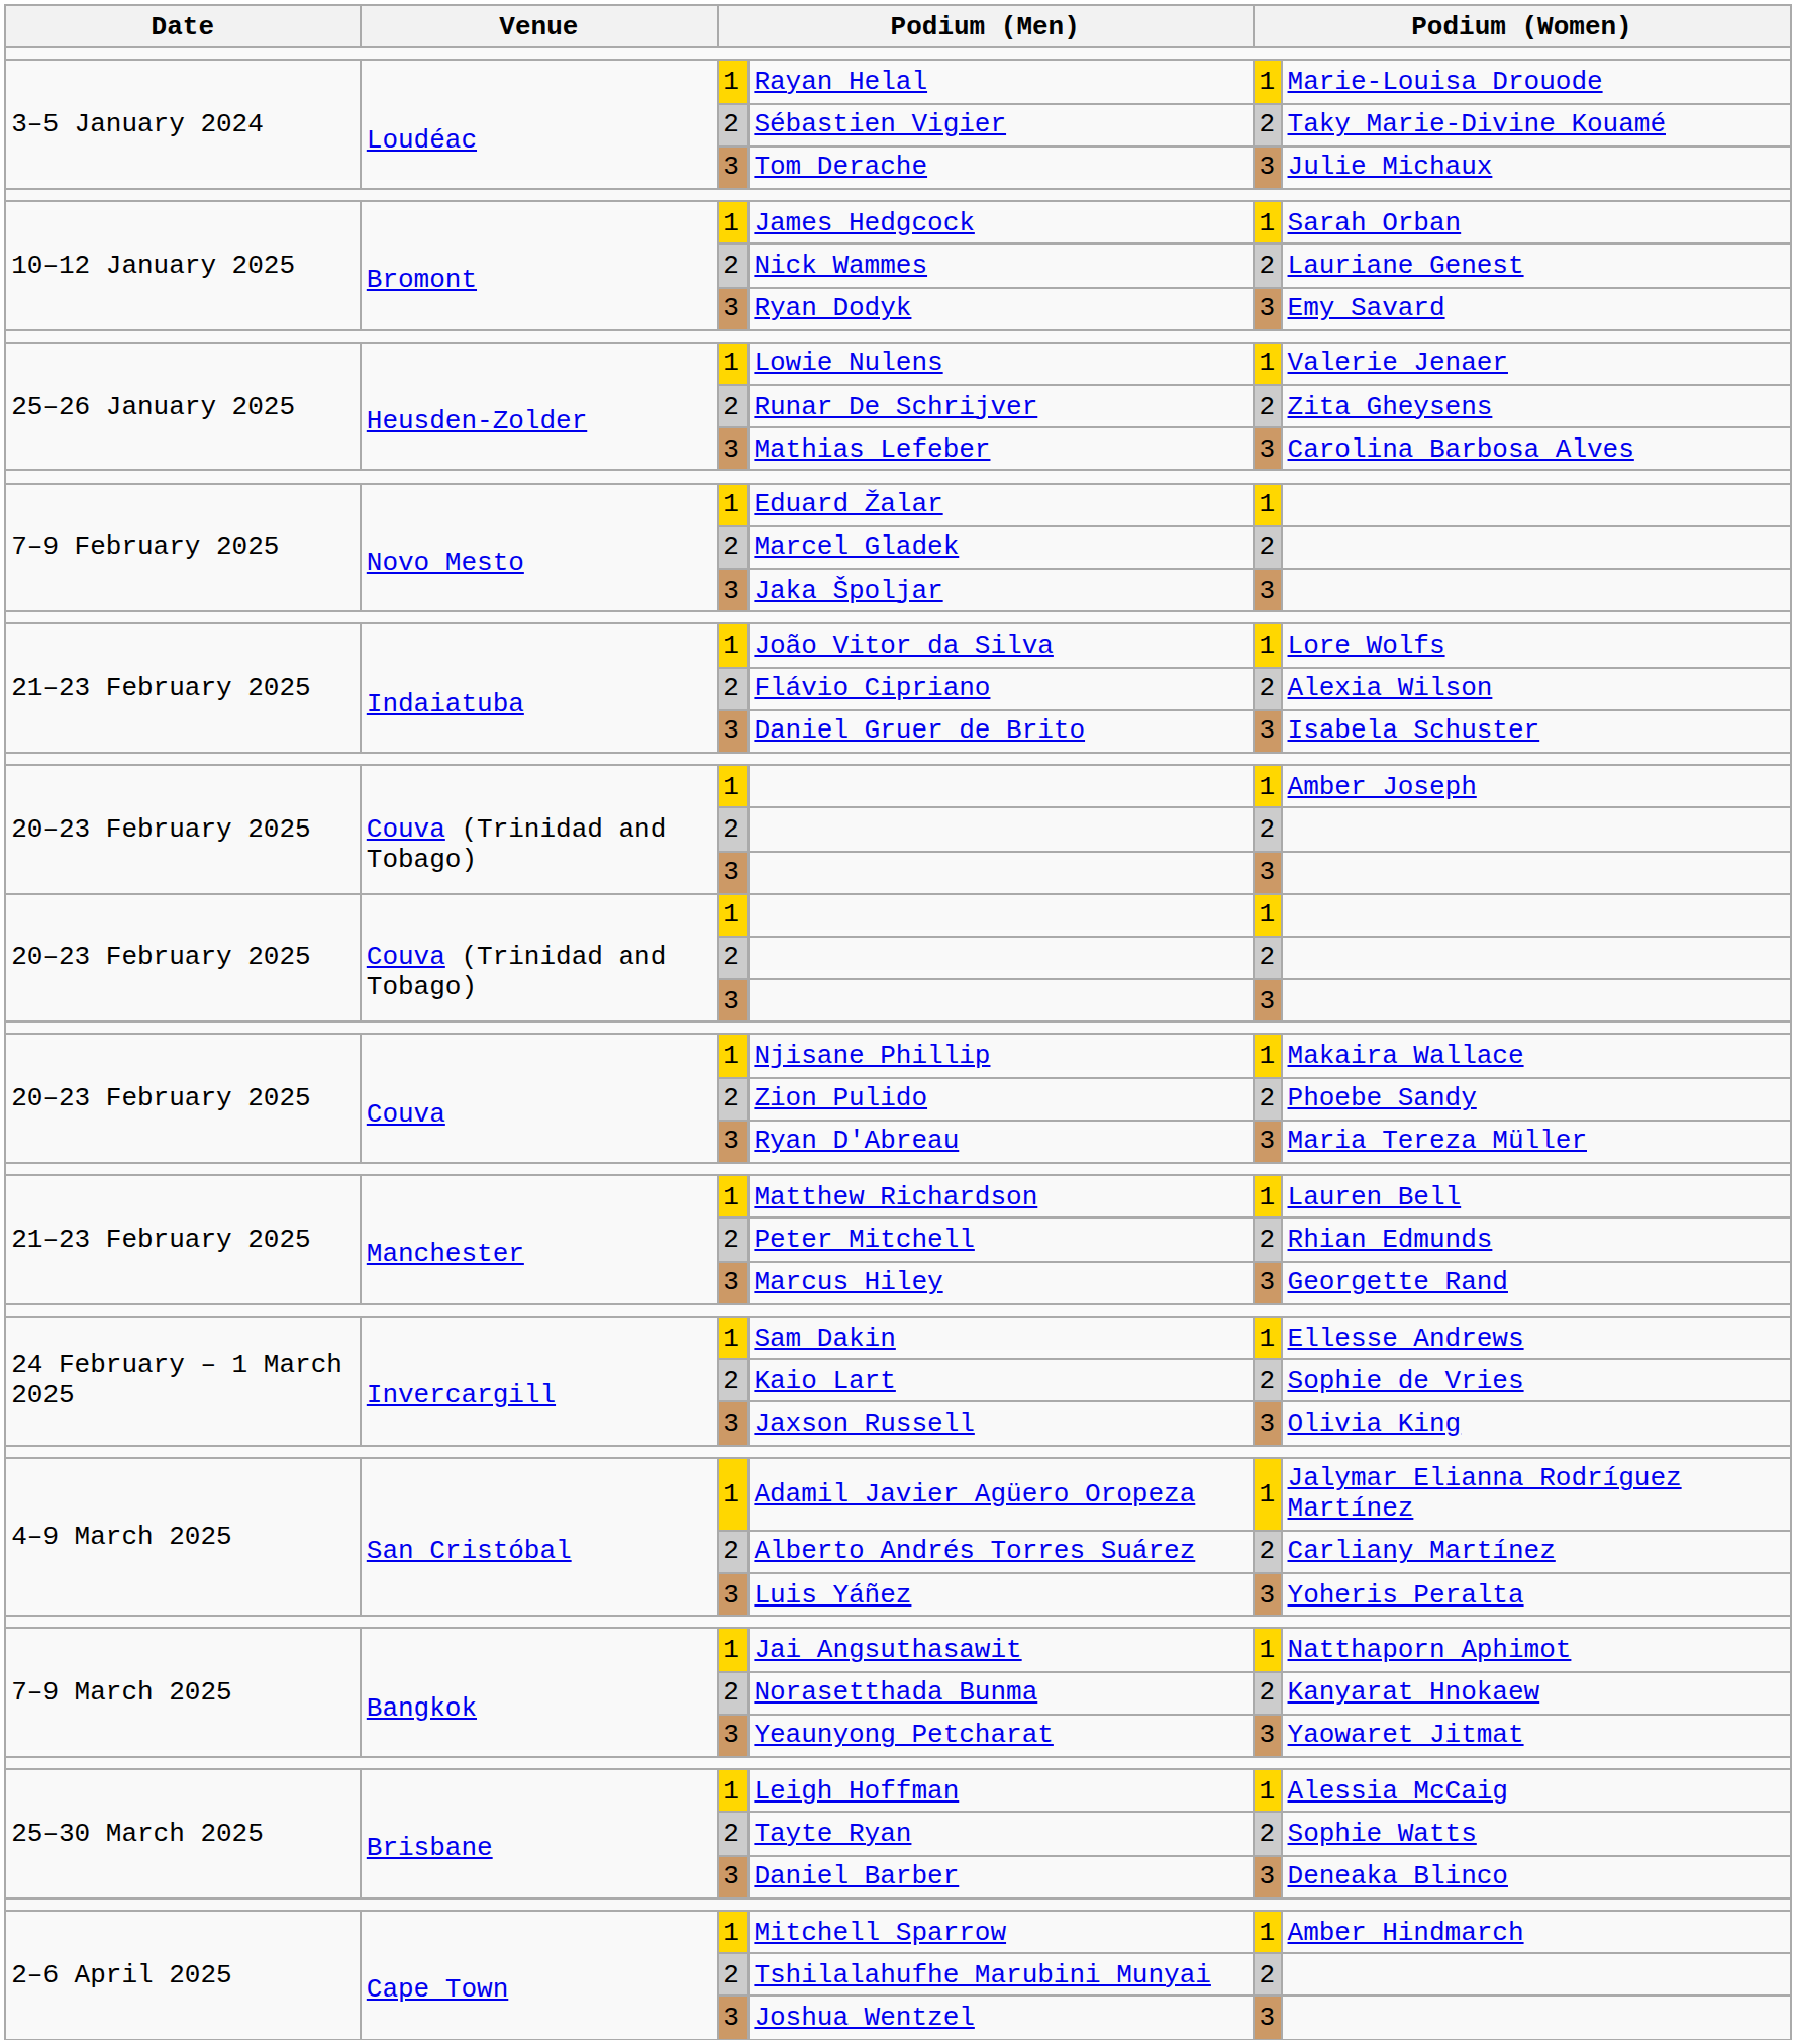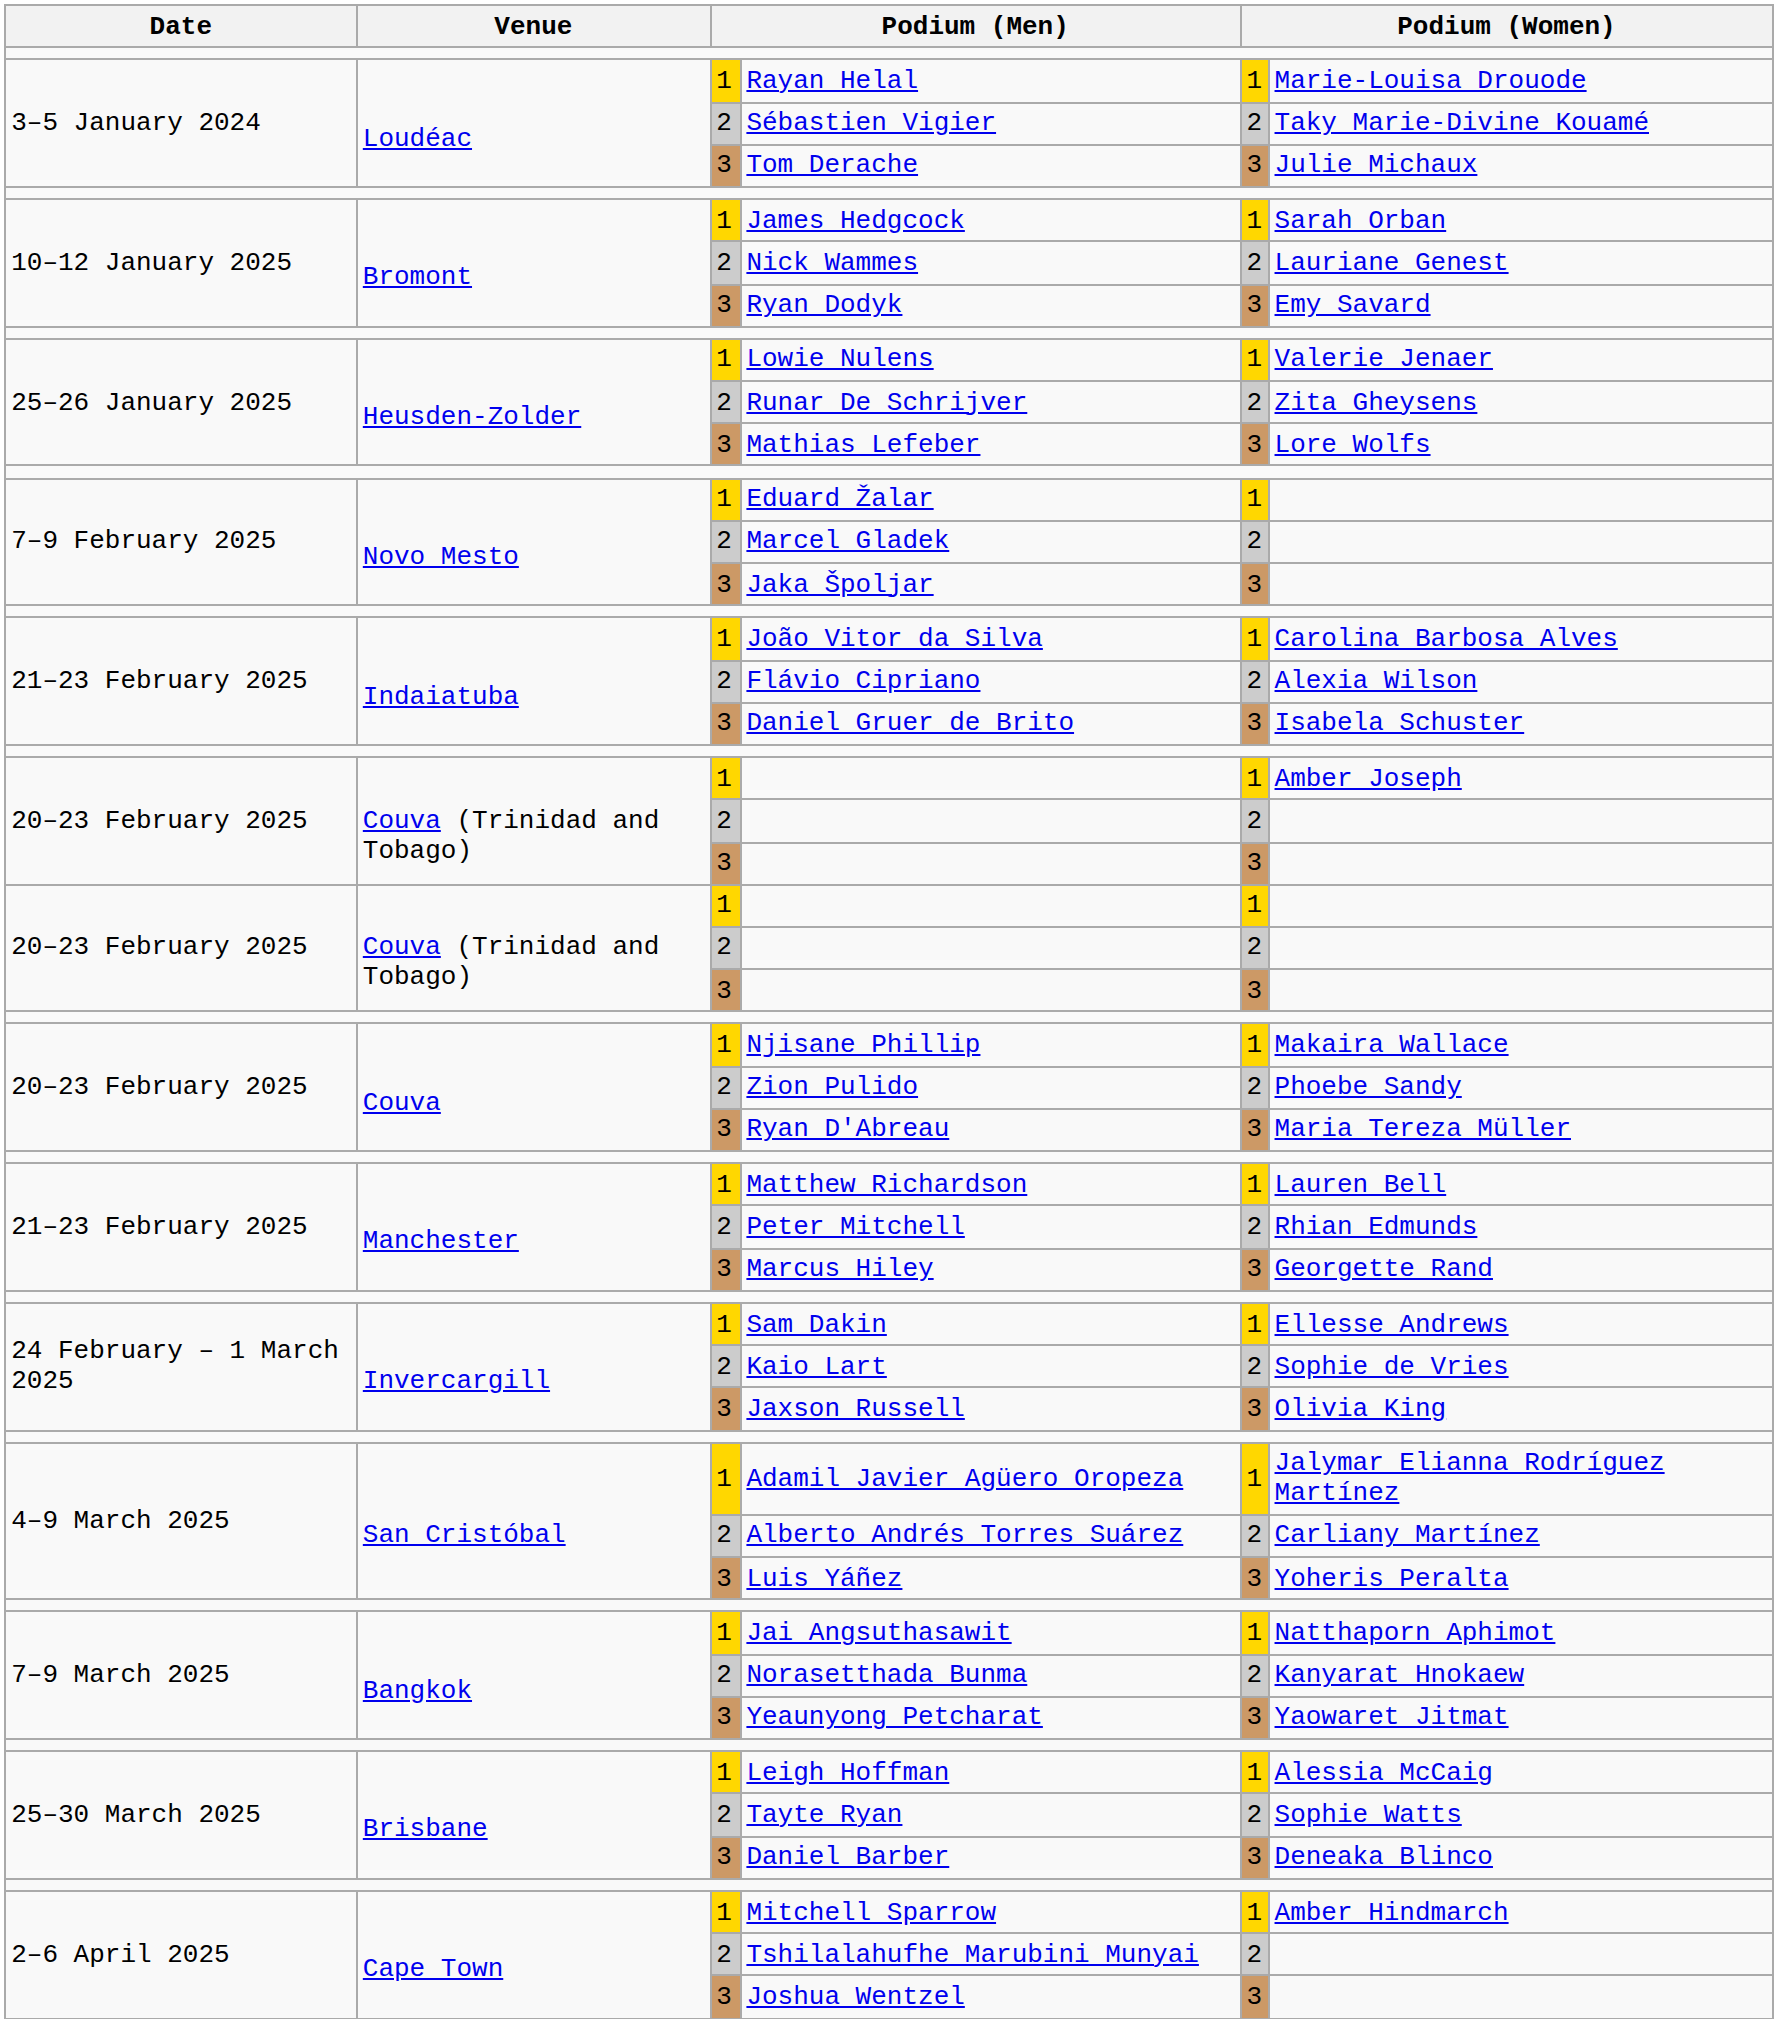Mathias Lefeber | column 6: Carolina Barbosa Alves -> Lore Wolfs
João Vitor da Silva | column 6: Lore Wolfs -> Carolina Barbosa Alves
